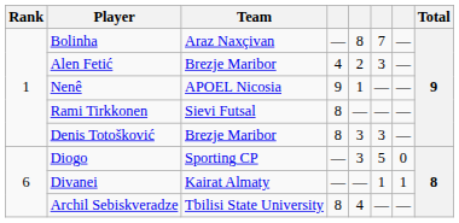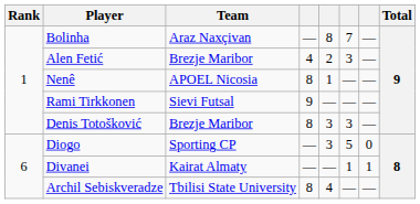Nenê | column 4: 9 -> 8
Rami Tirkkonen | column 4: 8 -> 9
